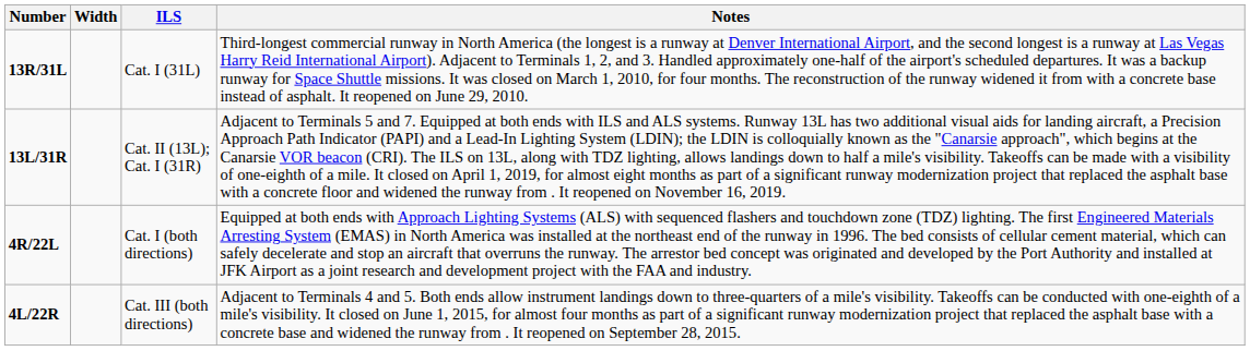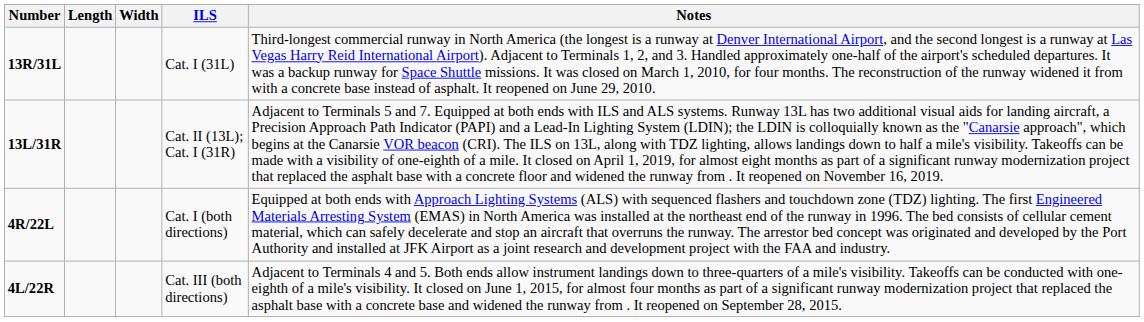+ column: Length
